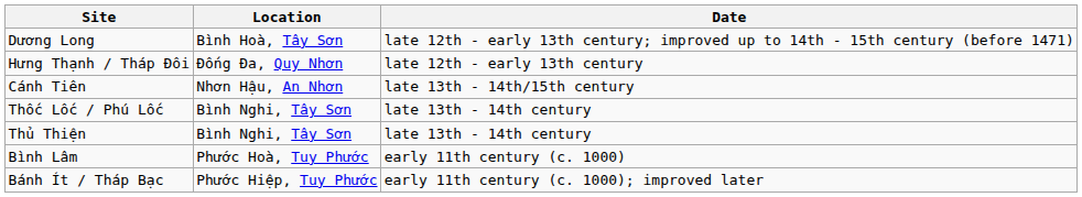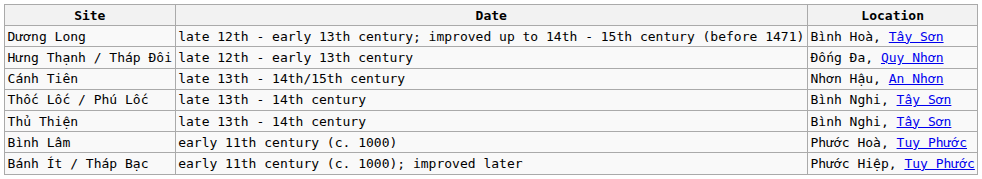columns swapped: Date <-> Location
